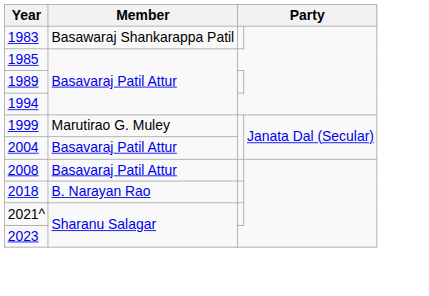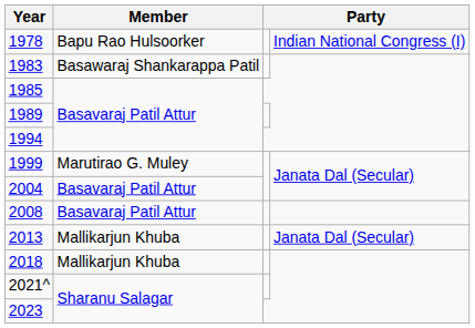+ row: 1978 | Bapu Rao Hulsoorker | Indian National Congress (I)
+ row: 2013 | Mallikarjun Khuba | Janata Dal (Secular)
2018 | Member: B. Narayan Rao -> Mallikarjun Khuba
